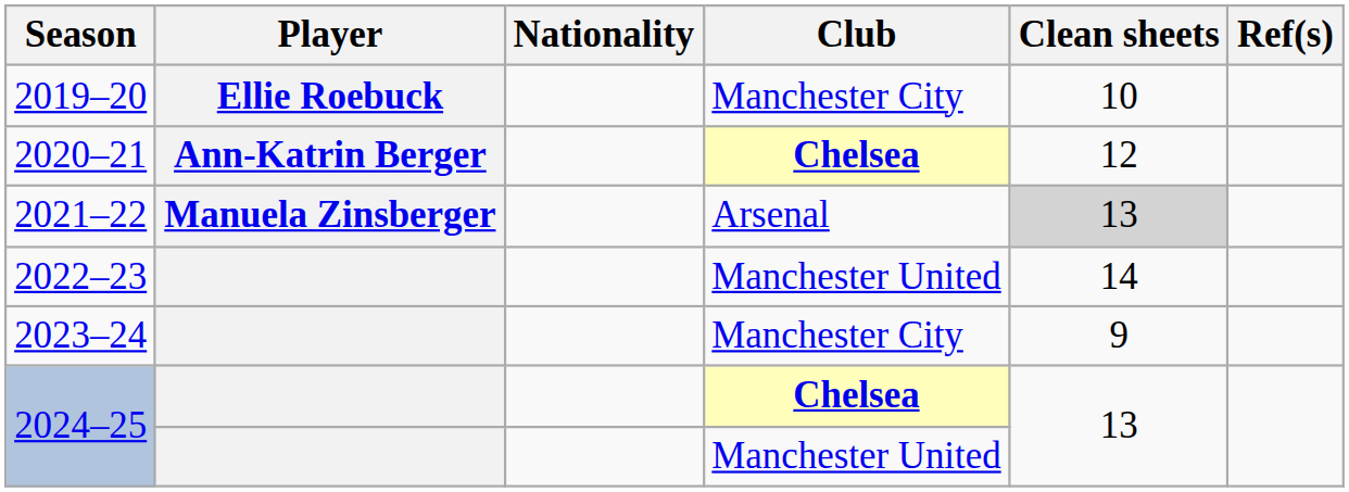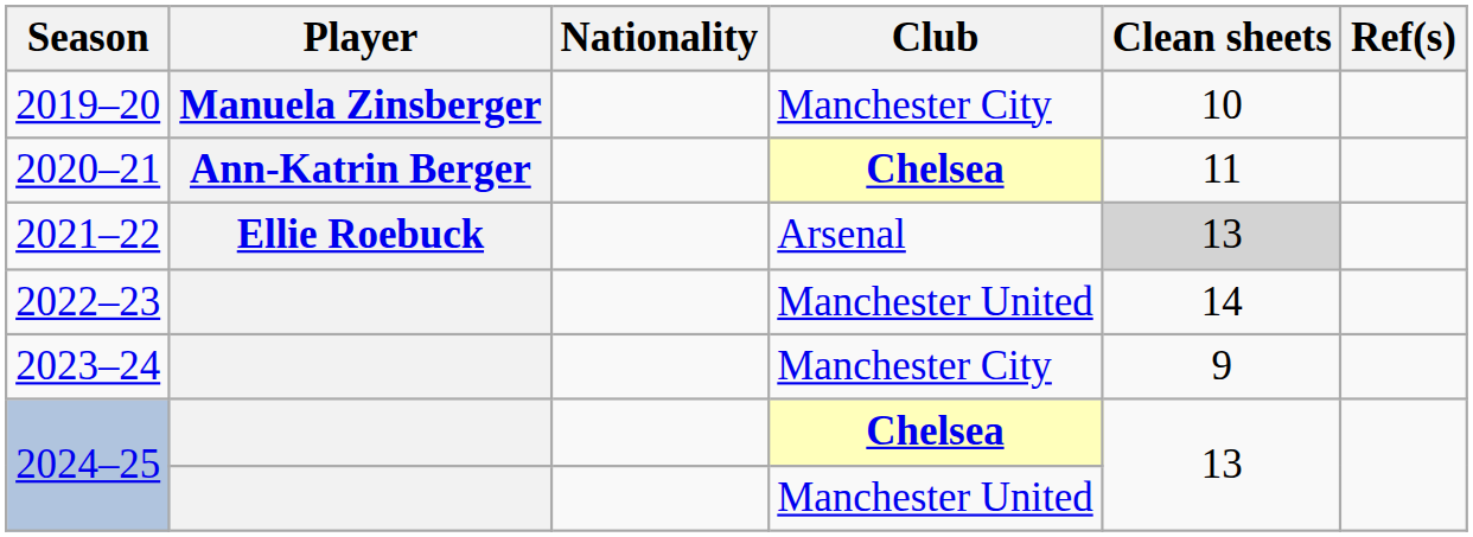2019–20 | Player: Ellie Roebuck -> Manuela Zinsberger
2020–21 | Clean sheets: 12 -> 11
2021–22 | Player: Manuela Zinsberger -> Ellie Roebuck
